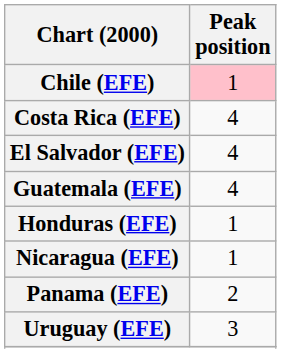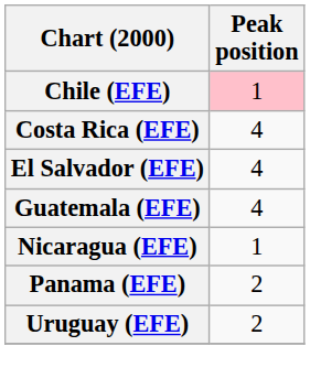- row: Honduras (EFE) | 1
Uruguay (EFE) | Peak position: 3 -> 2
